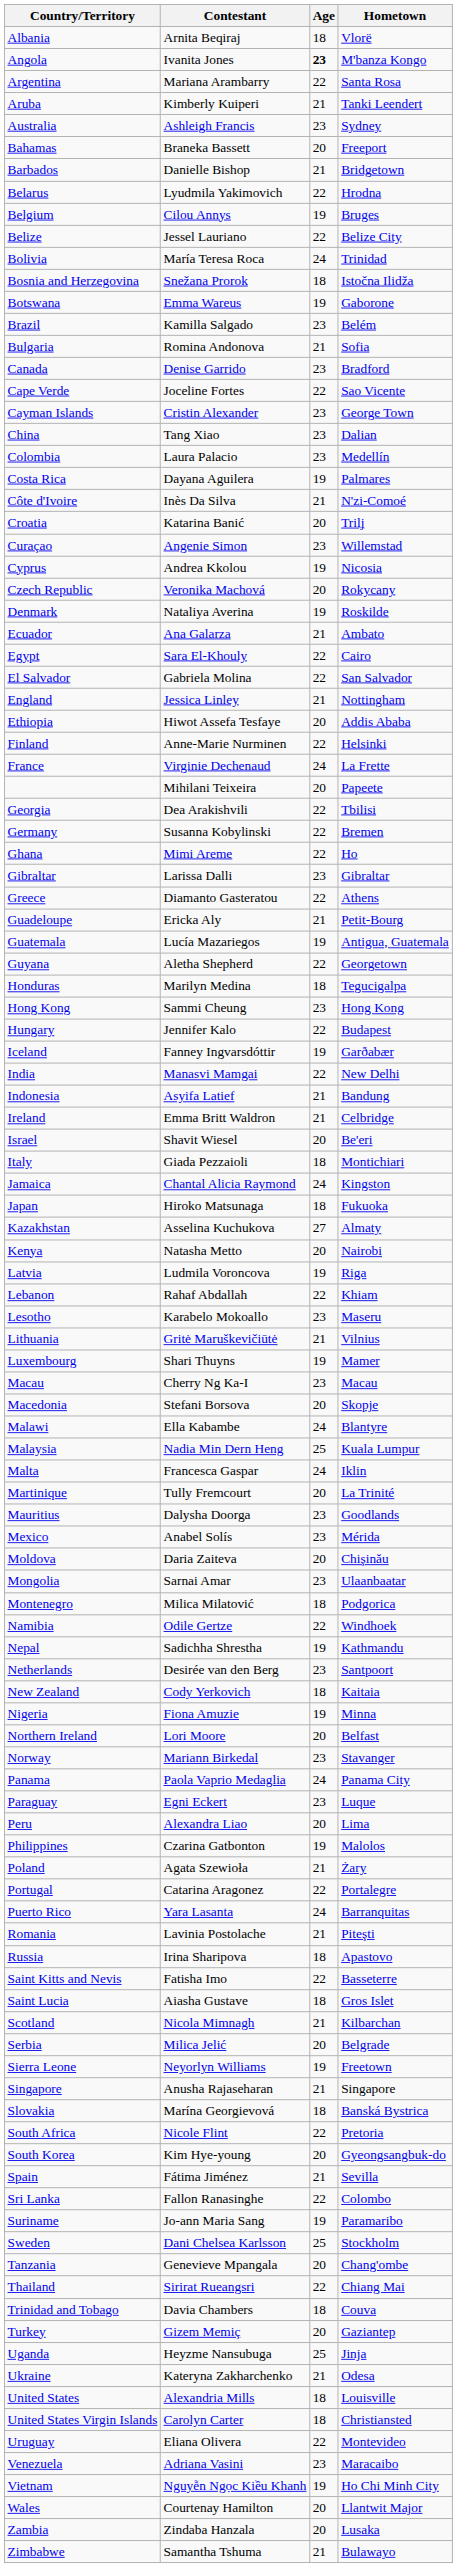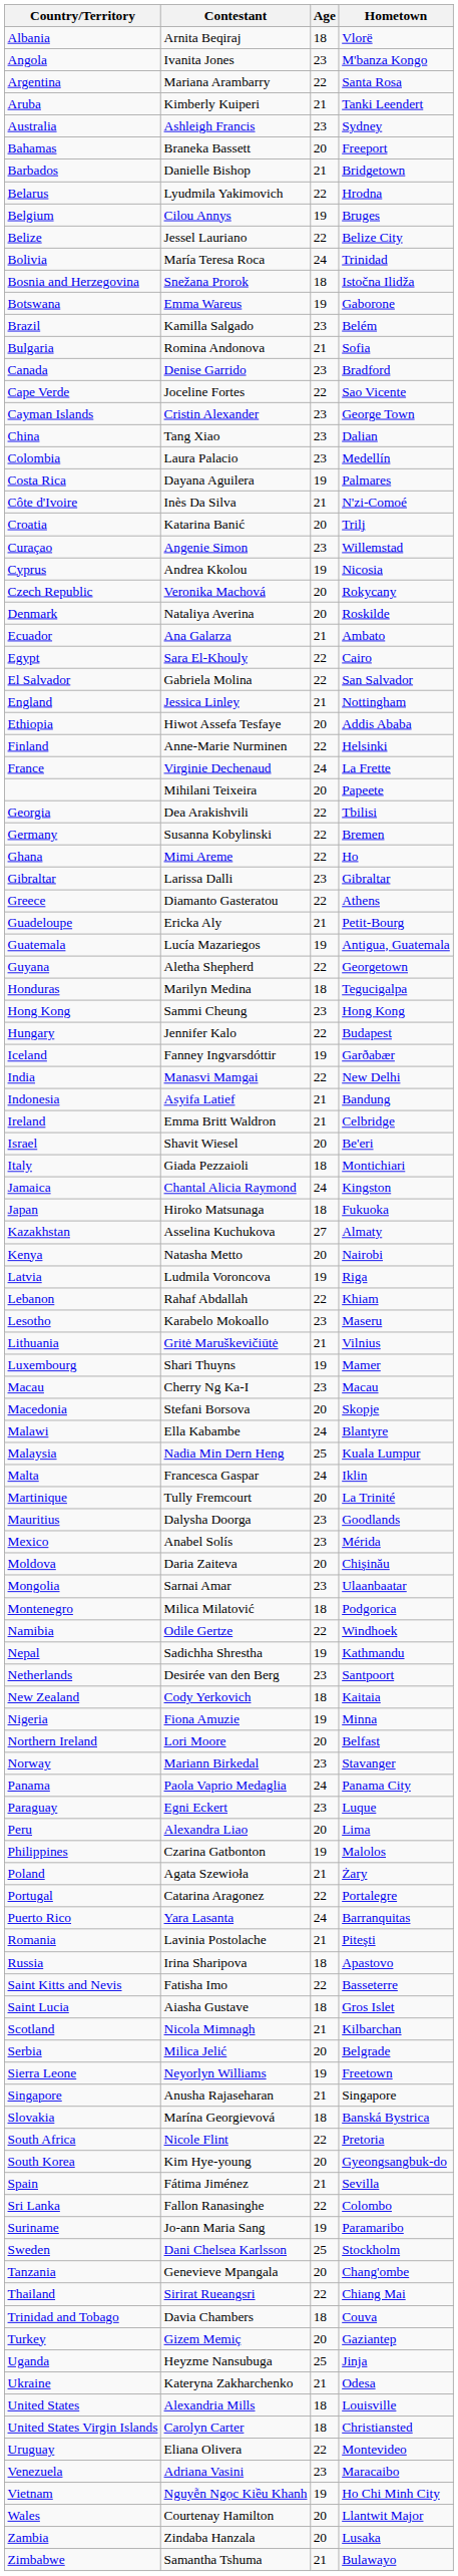Angola | Age: bold -> normal
Denmark | Age: 19 -> 20
